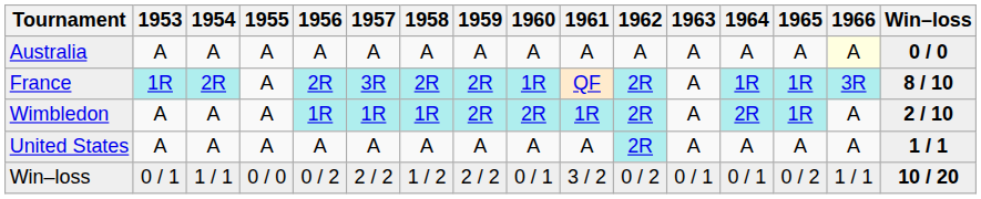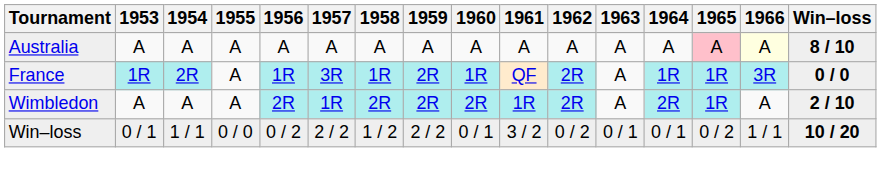Australia | 1965: no background -> pink background
Australia | Win–loss: 0 / 0 -> 8 / 10
France | 1956: 2R -> 1R
France | 1958: 2R -> 1R
France | Win–loss: 8 / 10 -> 0 / 0
Wimbledon | 1956: 1R -> 2R
Wimbledon | 1958: 1R -> 2R
- row: United States | A | A | A | A | A | A | A | A | A | 2R | A | A | A | A | 1 / 1
